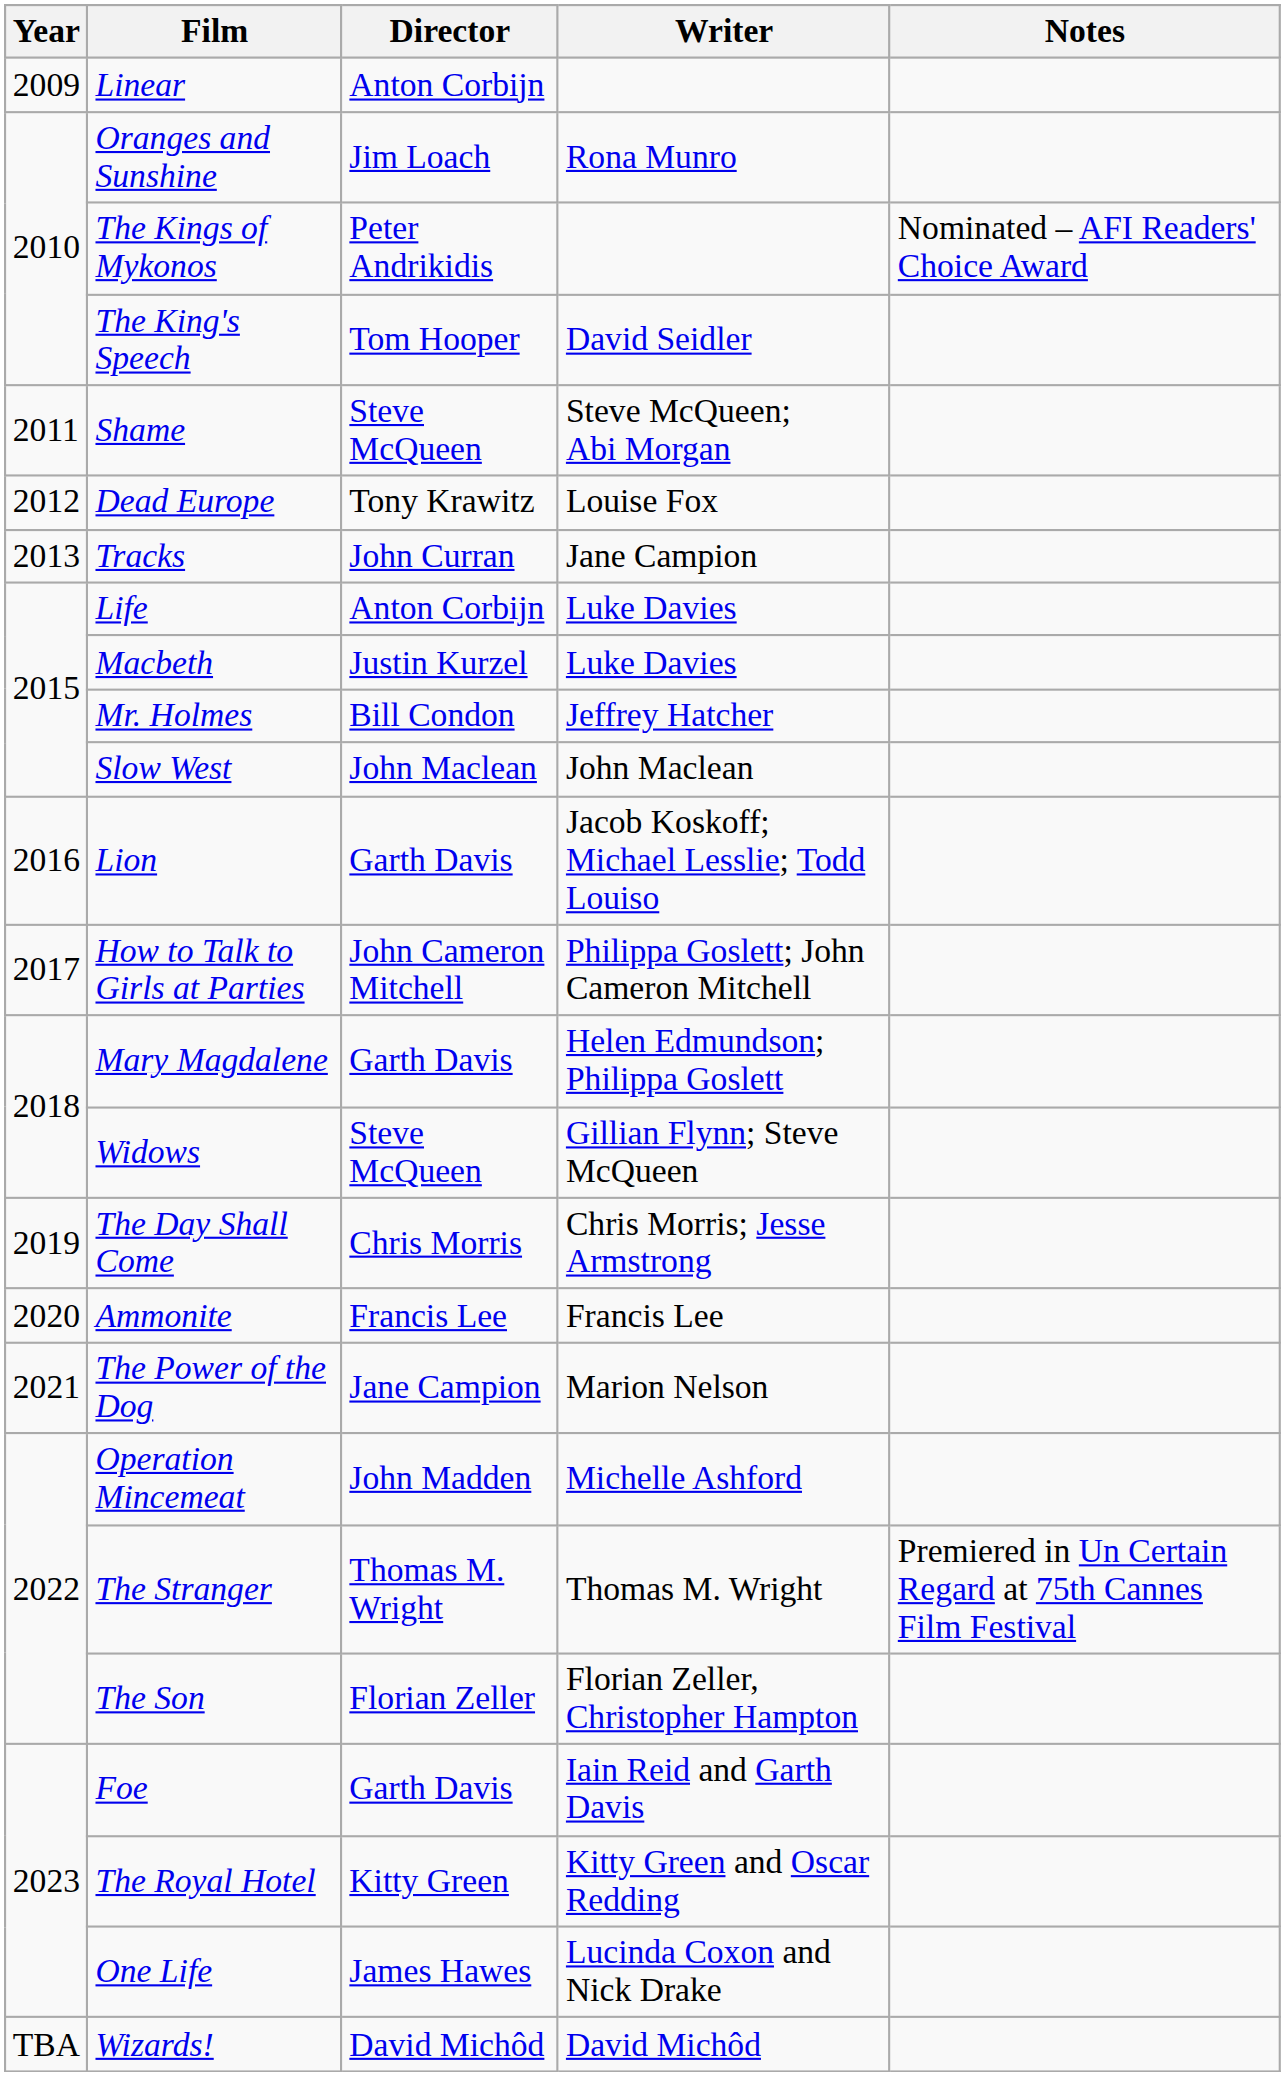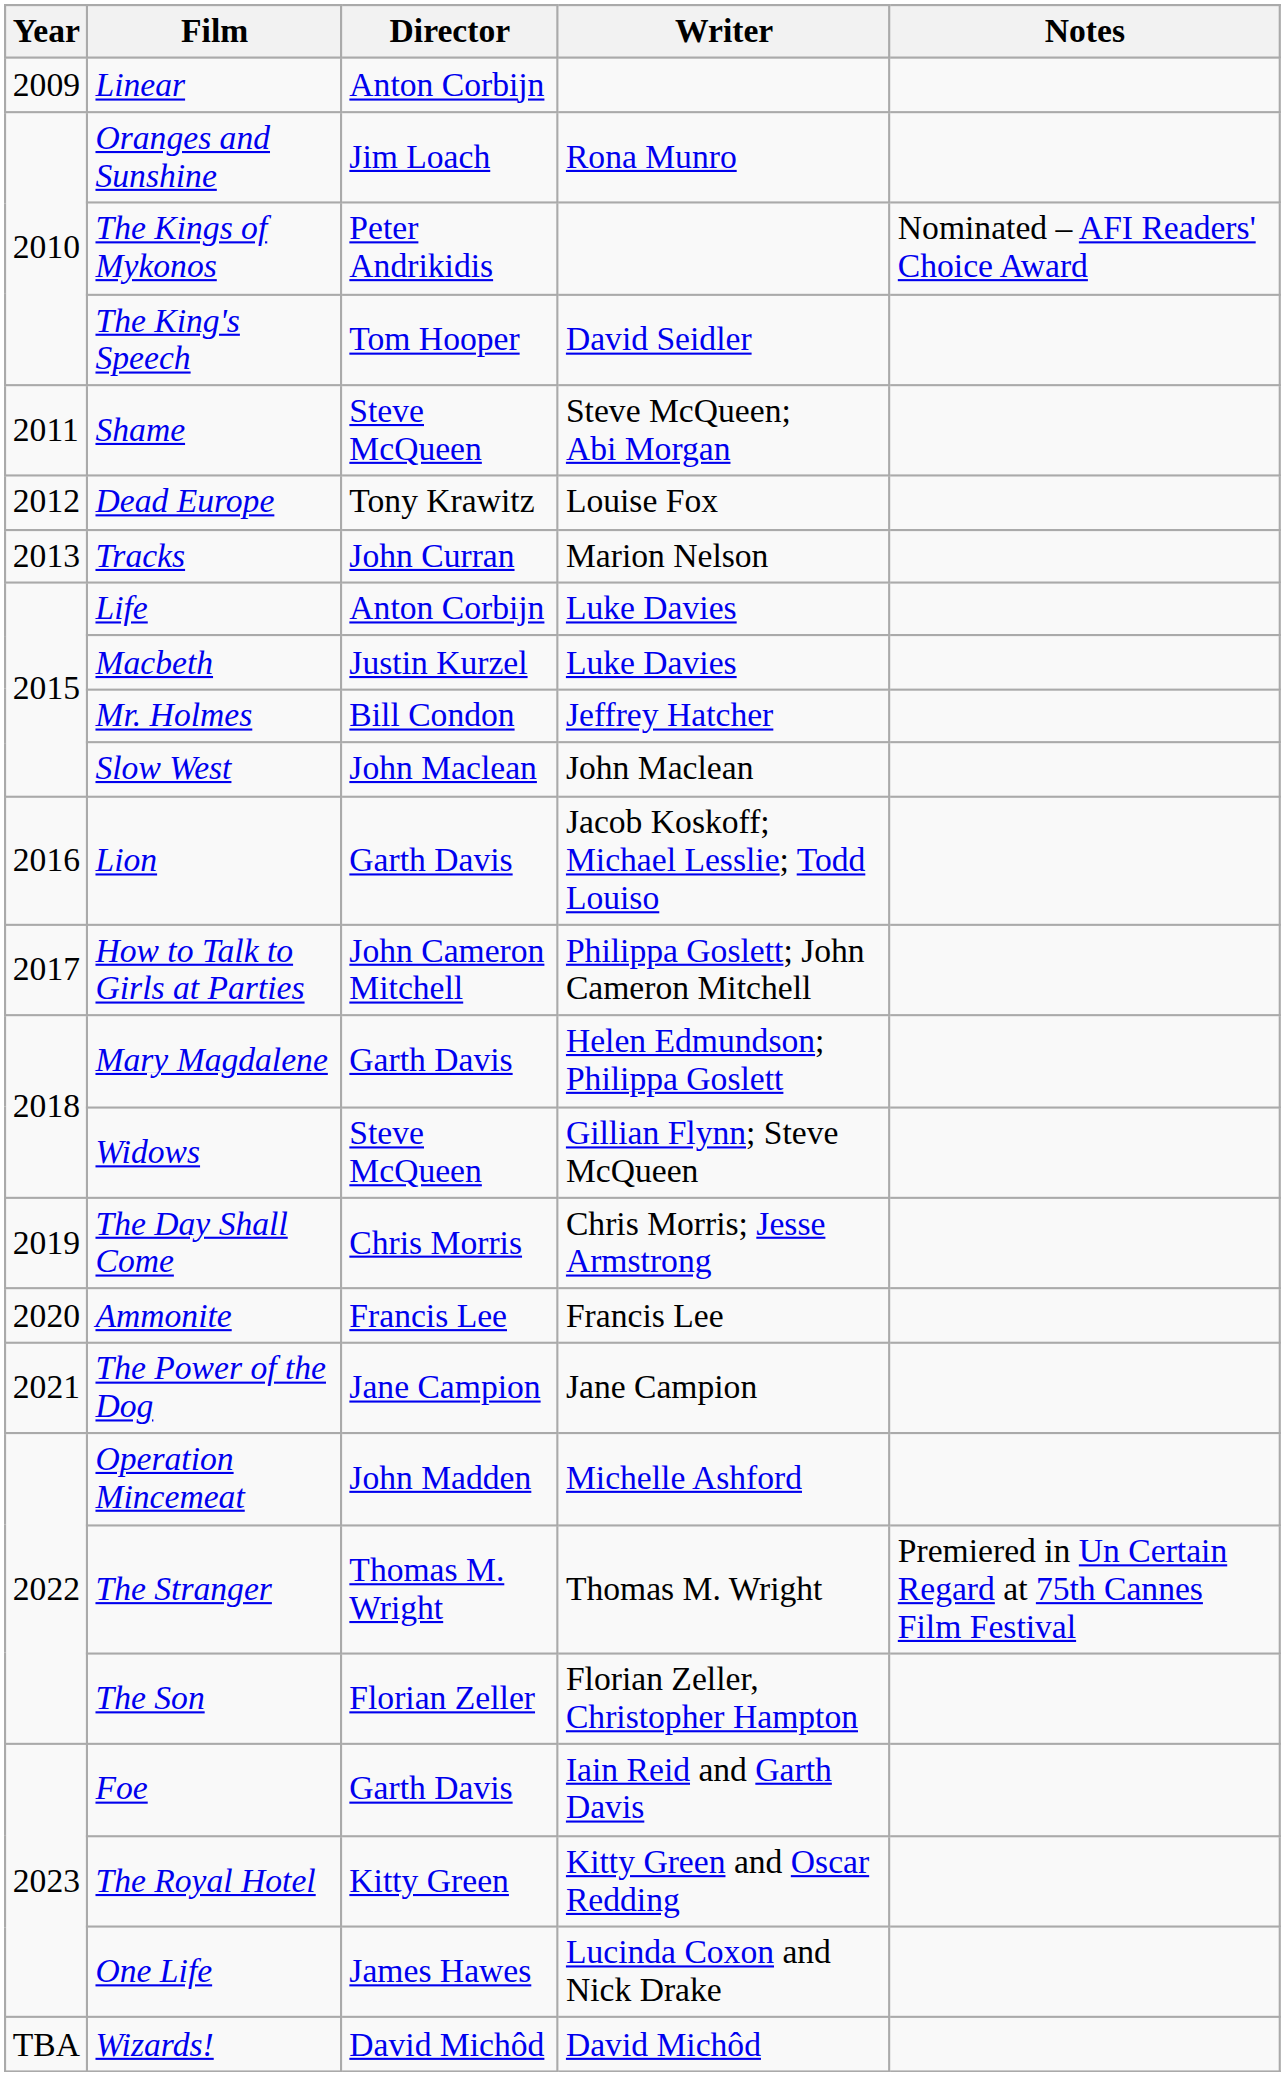Tracks | Writer: Jane Campion -> Marion Nelson
The Power of the Dog | Writer: Marion Nelson -> Jane Campion
